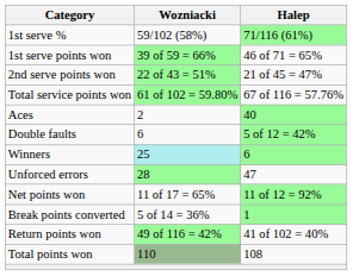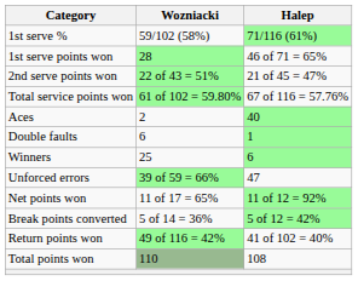1st serve points won | Wozniacki: 39 of 59 = 66% -> 28
Double faults | Halep: 5 of 12 = 42% -> 1
Winners | Wozniacki: paleturquoise background -> no background
Unforced errors | Wozniacki: 28 -> 39 of 59 = 66%
Break points converted | Halep: 1 -> 5 of 12 = 42%
